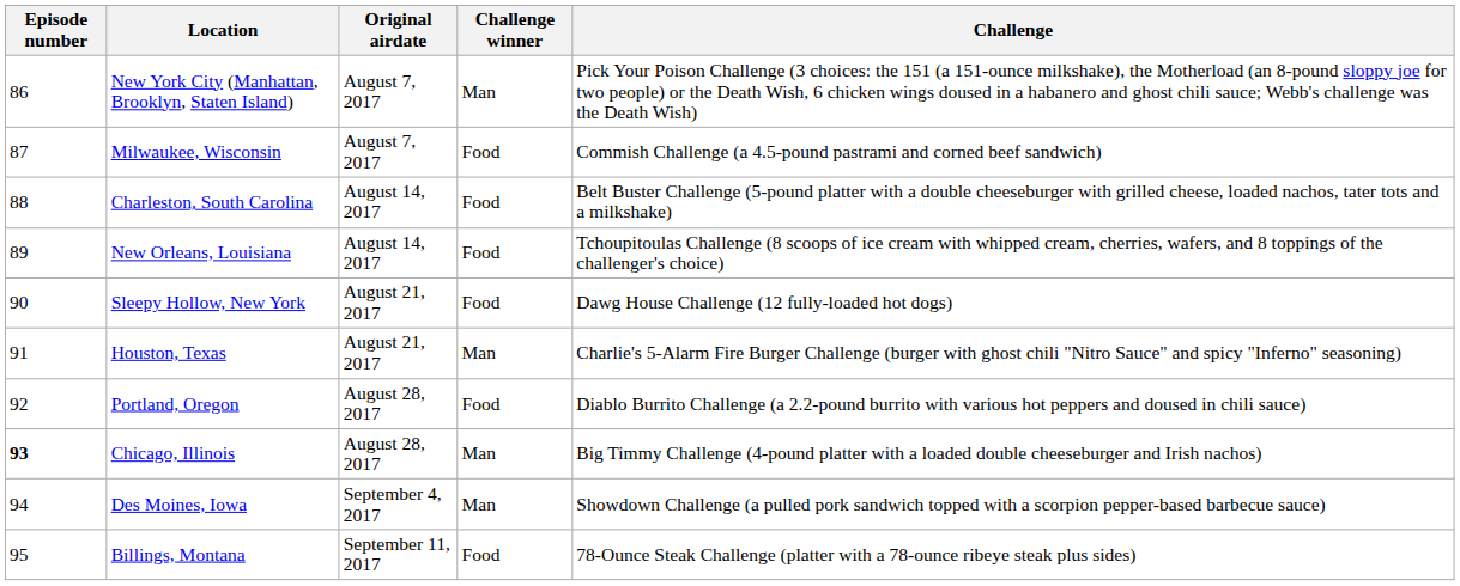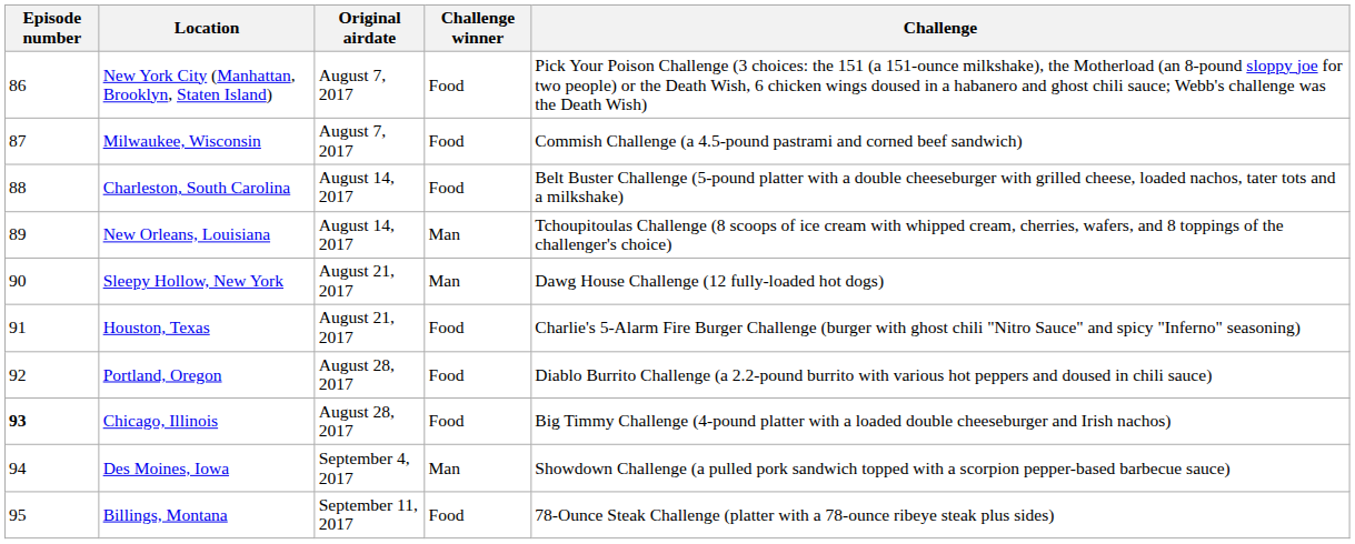New York City (Manhattan, Brooklyn, Staten Island) | Challenge winner: Man -> Food
New Orleans, Louisiana | Challenge winner: Food -> Man
Sleepy Hollow, New York | Challenge winner: Food -> Man
Houston, Texas | Challenge winner: Man -> Food
Chicago, Illinois | Challenge winner: Man -> Food
